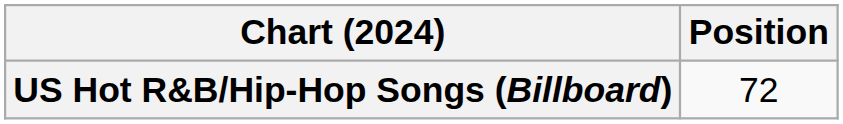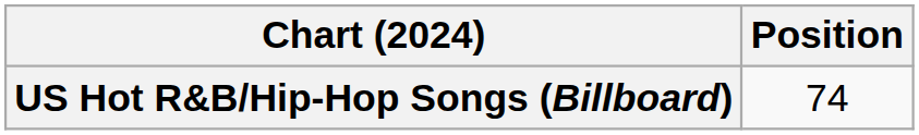US Hot R&B/Hip-Hop Songs (Billboard) | Position: 72 -> 74
